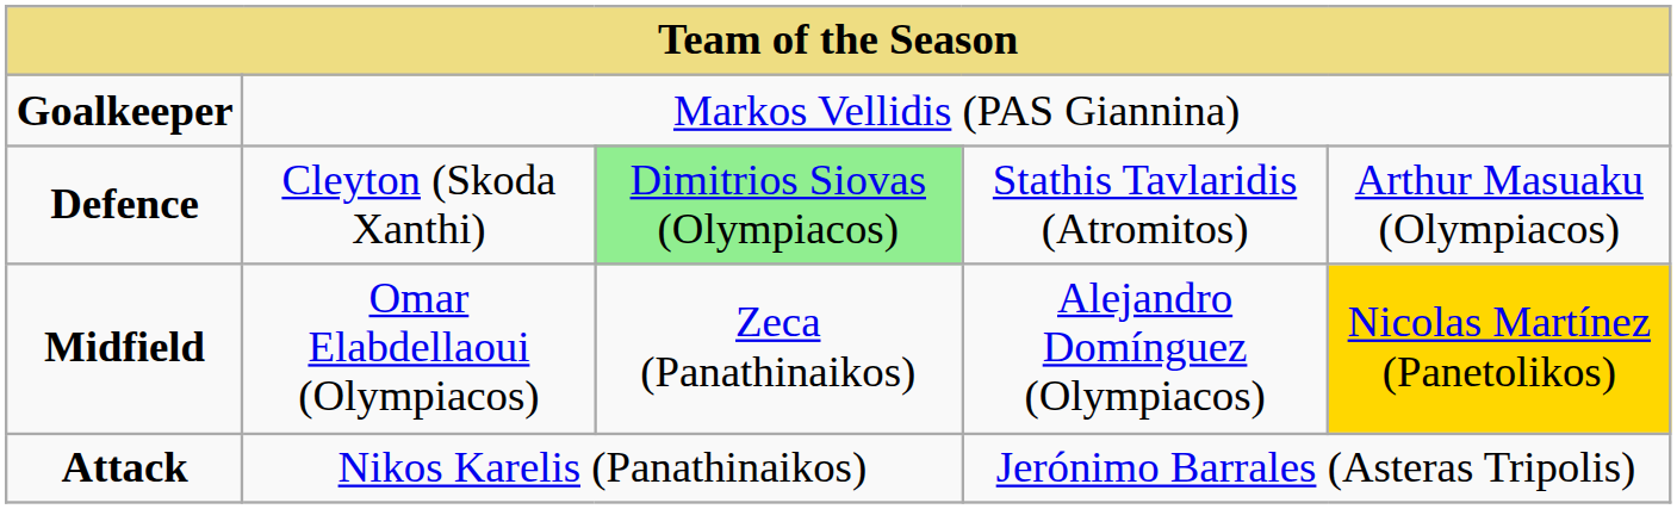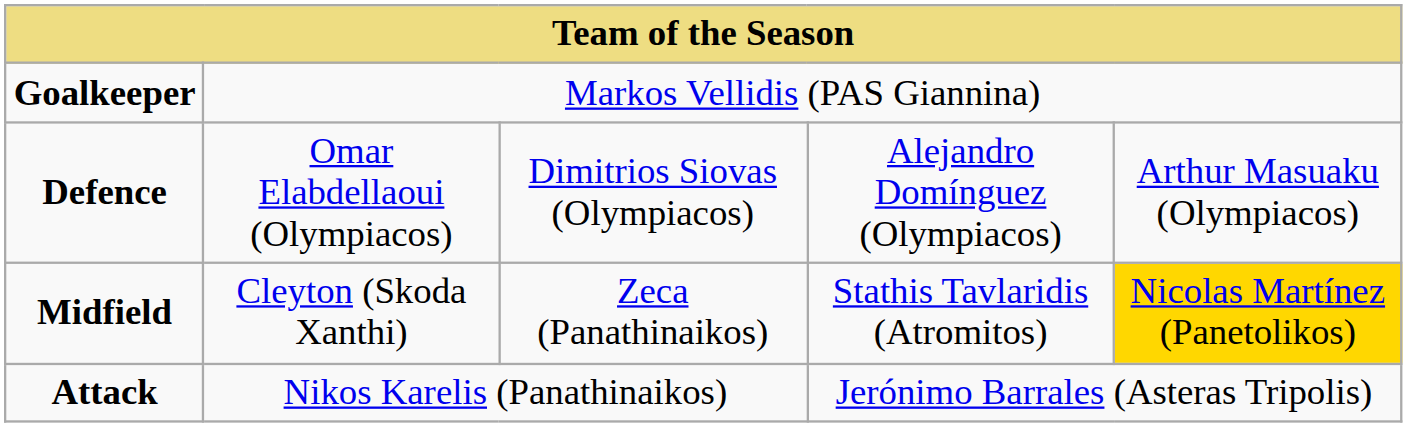Defence | column 2: Cleyton (Skoda Xanthi) -> Omar Elabdellaoui (Olympiacos)
Defence | column 3: lightgreen background -> no background
Defence | column 4: Stathis Tavlaridis (Atromitos) -> Alejandro Domínguez (Olympiacos)
Midfield | column 2: Omar Elabdellaoui (Olympiacos) -> Cleyton (Skoda Xanthi)
Midfield | column 4: Alejandro Domínguez (Olympiacos) -> Stathis Tavlaridis (Atromitos)
